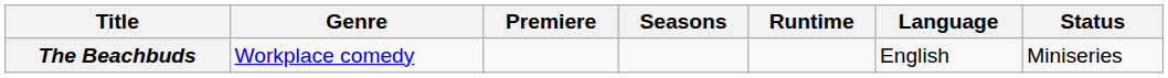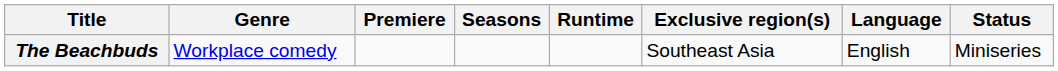+ column: Exclusive region(s) | Southeast Asia
